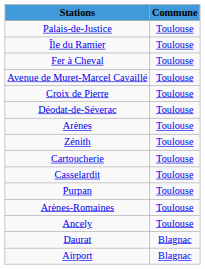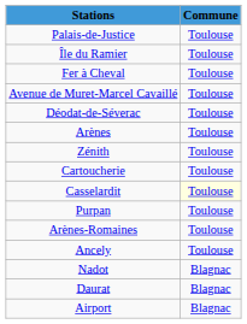- row: Croix de Pierre | Toulouse
Casselardit | column 2: no background -> lightyellow background
+ row: Nadot | Blagnac
